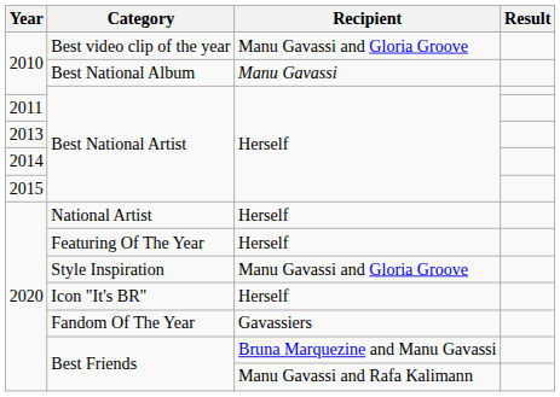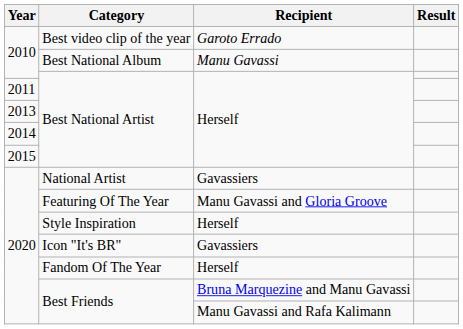Best video clip of the year | Recipient: Manu Gavassi and Gloria Groove -> Garoto Errado
National Artist | Recipient: Herself -> Gavassiers
Featuring Of The Year | Recipient: Herself -> Manu Gavassi and Gloria Groove
Style Inspiration | Recipient: Manu Gavassi and Gloria Groove -> Herself
Icon "It's BR" | Recipient: Herself -> Gavassiers
Fandom Of The Year | Recipient: Gavassiers -> Herself
